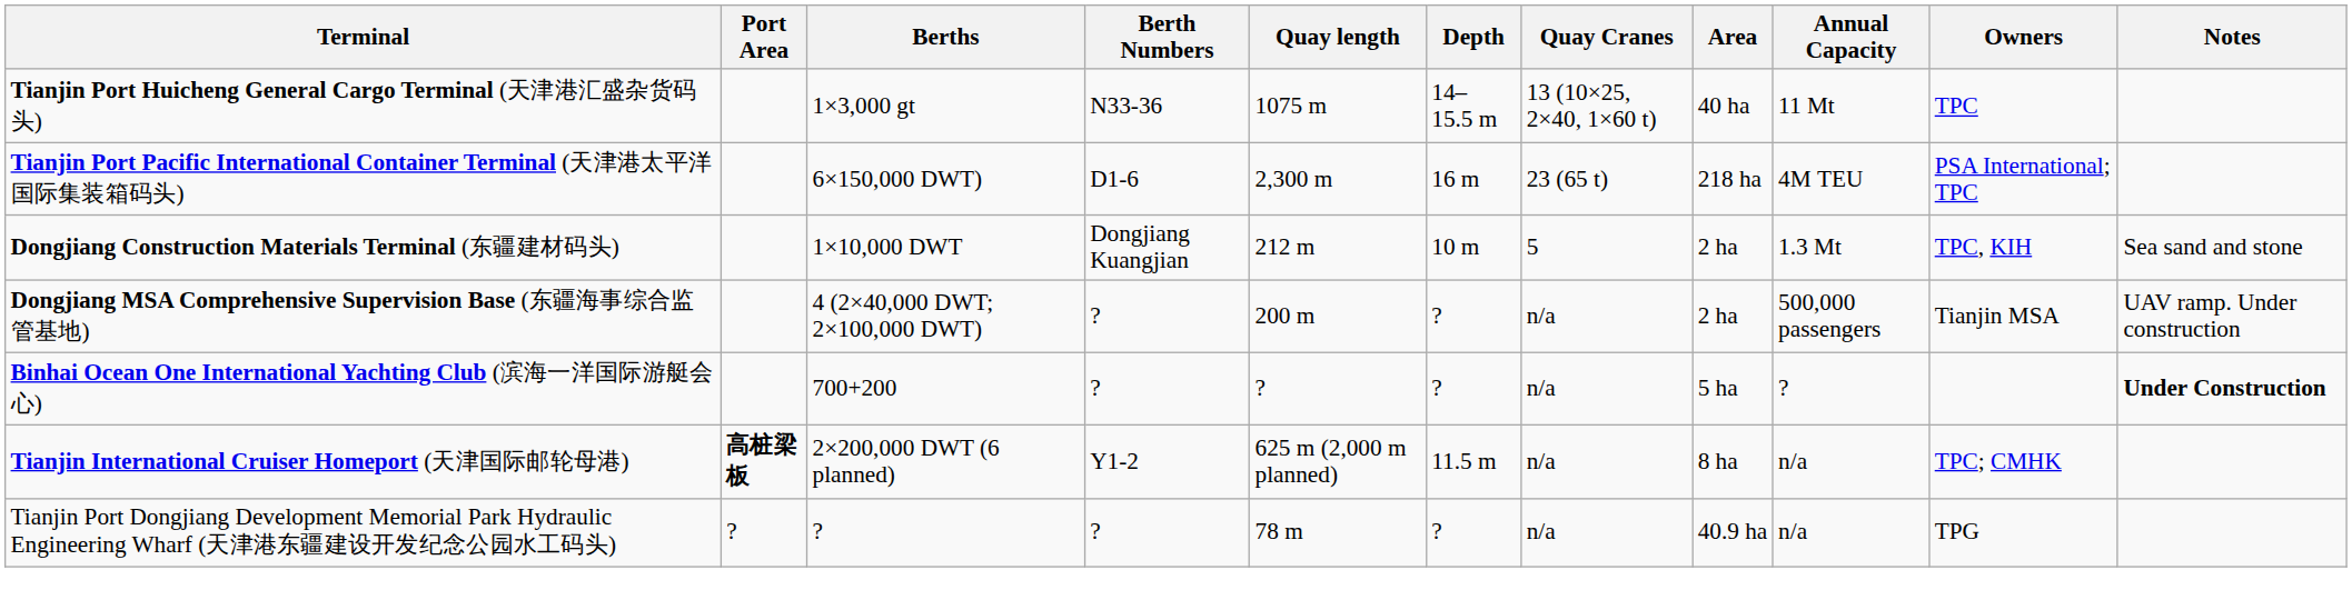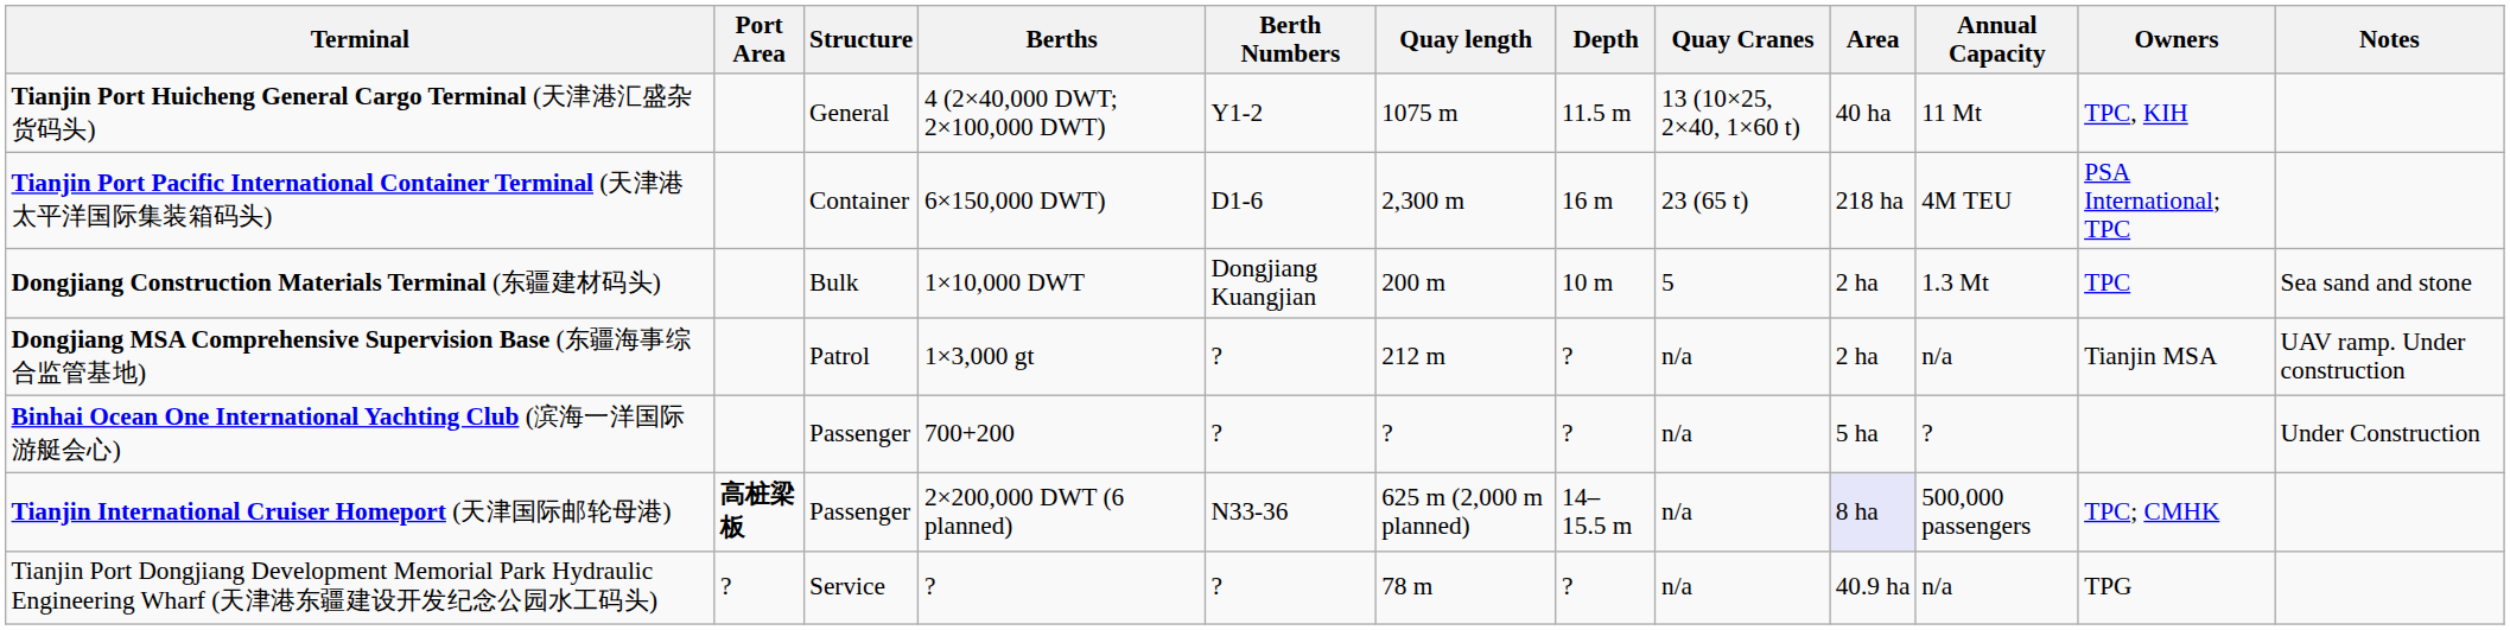+ column: Structure | General | Container | Bulk | Patrol | Passenger | Passenger | Service
Tianjin Port Huicheng General Cargo Terminal (天津港汇盛杂货码头) | Berths: 1×3,000 gt -> 4 (2×40,000 DWT; 2×100,000 DWT)
Tianjin Port Huicheng General Cargo Terminal (天津港汇盛杂货码头) | Berth Numbers: N33-36 -> Y1-2
Tianjin Port Huicheng General Cargo Terminal (天津港汇盛杂货码头) | Depth: 14–15.5 m -> 11.5 m
Tianjin Port Huicheng General Cargo Terminal (天津港汇盛杂货码头) | Owners: TPC -> TPC, KIH
Dongjiang Construction Materials Terminal (东疆建材码头) | Quay length: 212 m -> 200 m
Dongjiang Construction Materials Terminal (东疆建材码头) | Owners: TPC, KIH -> TPC
Dongjiang MSA Comprehensive Supervision Base (东疆海事综合监管基地) | Berths: 4 (2×40,000 DWT; 2×100,000 DWT) -> 1×3,000 gt
Dongjiang MSA Comprehensive Supervision Base (东疆海事综合监管基地) | Quay length: 200 m -> 212 m
Dongjiang MSA Comprehensive Supervision Base (东疆海事综合监管基地) | Annual Capacity: 500,000 passengers -> n/a
Binhai Ocean One International Yachting Club (滨海一洋国际游艇会心) | Notes: bold -> normal
Tianjin International Cruiser Homeport (天津国际邮轮母港) | Berth Numbers: Y1-2 -> N33-36
Tianjin International Cruiser Homeport (天津国际邮轮母港) | Depth: 11.5 m -> 14–15.5 m
Tianjin International Cruiser Homeport (天津国际邮轮母港) | Area: no background -> lavender background
Tianjin International Cruiser Homeport (天津国际邮轮母港) | Annual Capacity: n/a -> 500,000 passengers
